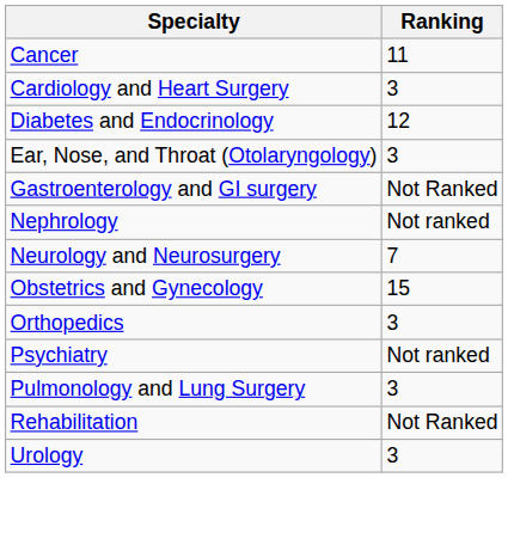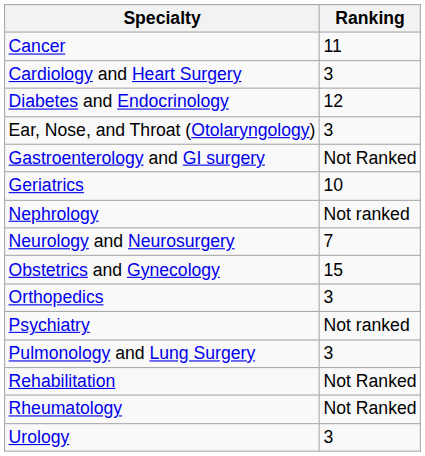+ row: Geriatrics | 10
+ row: Rheumatology | Not Ranked
